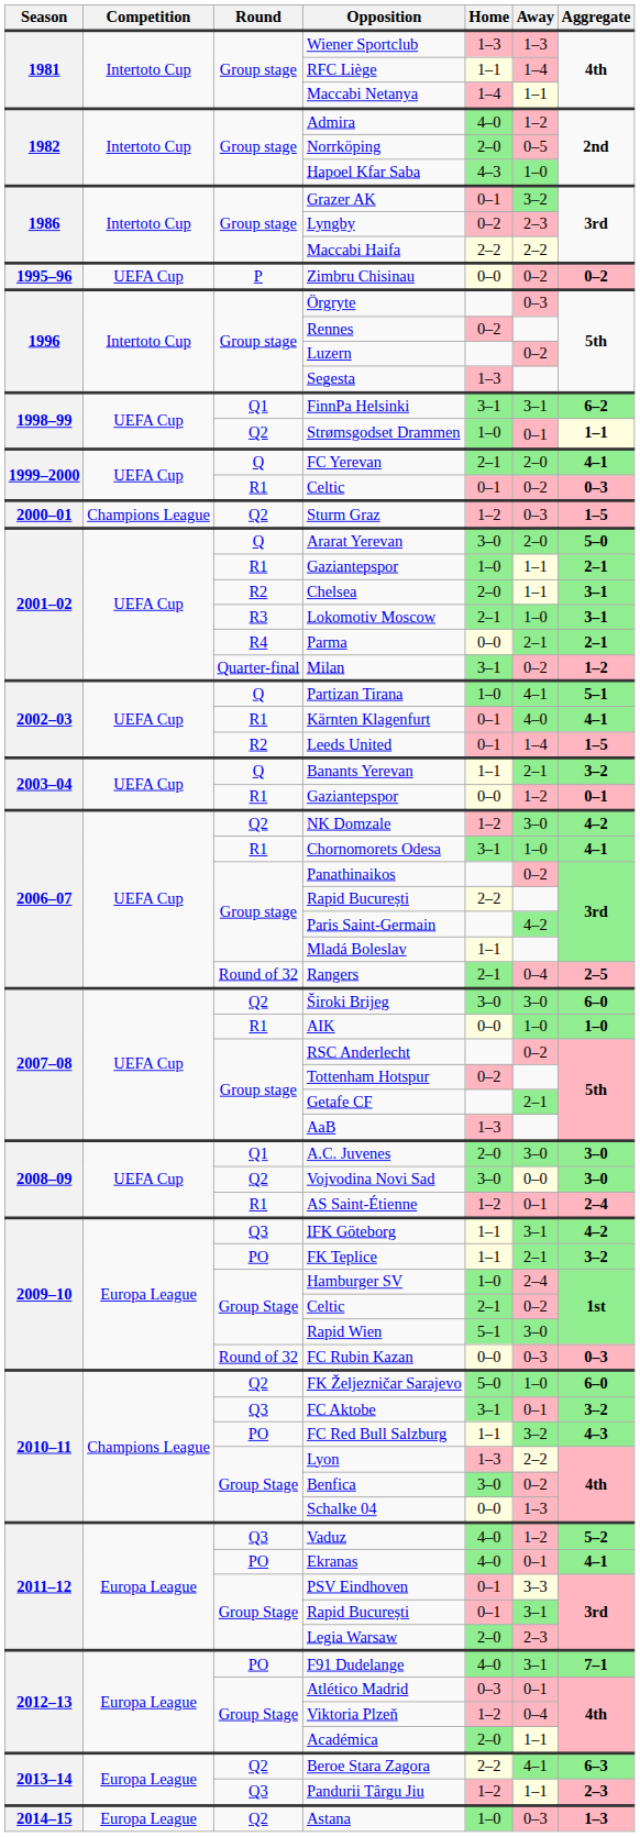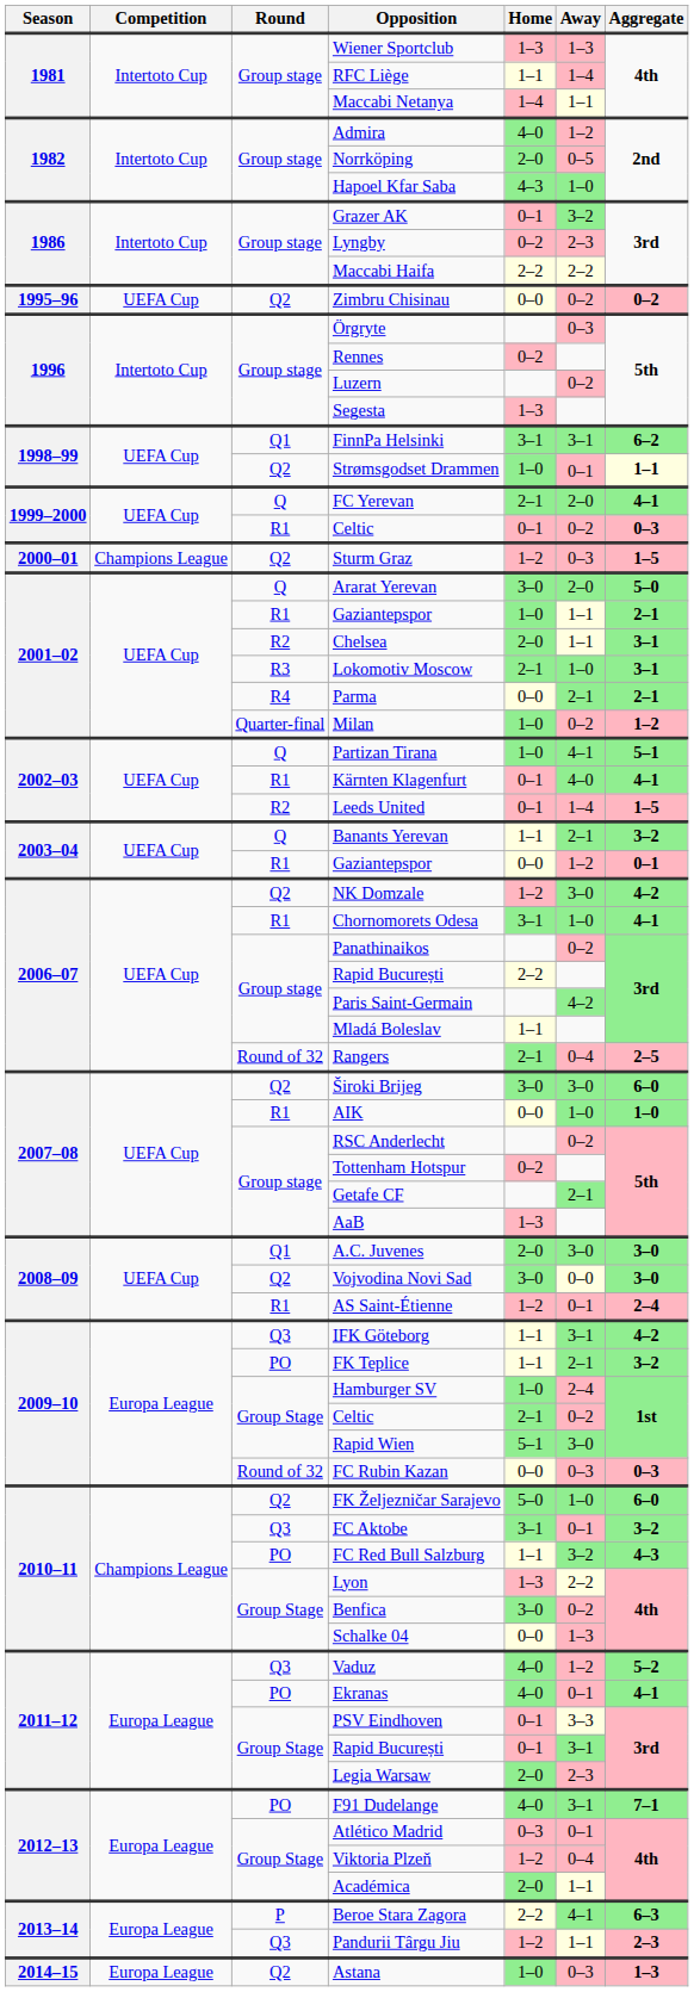Zimbru Chisinau | Round: P -> Q2
Milan | Home: 3–1 -> 1–0
Beroe Stara Zagora | Round: Q2 -> P
